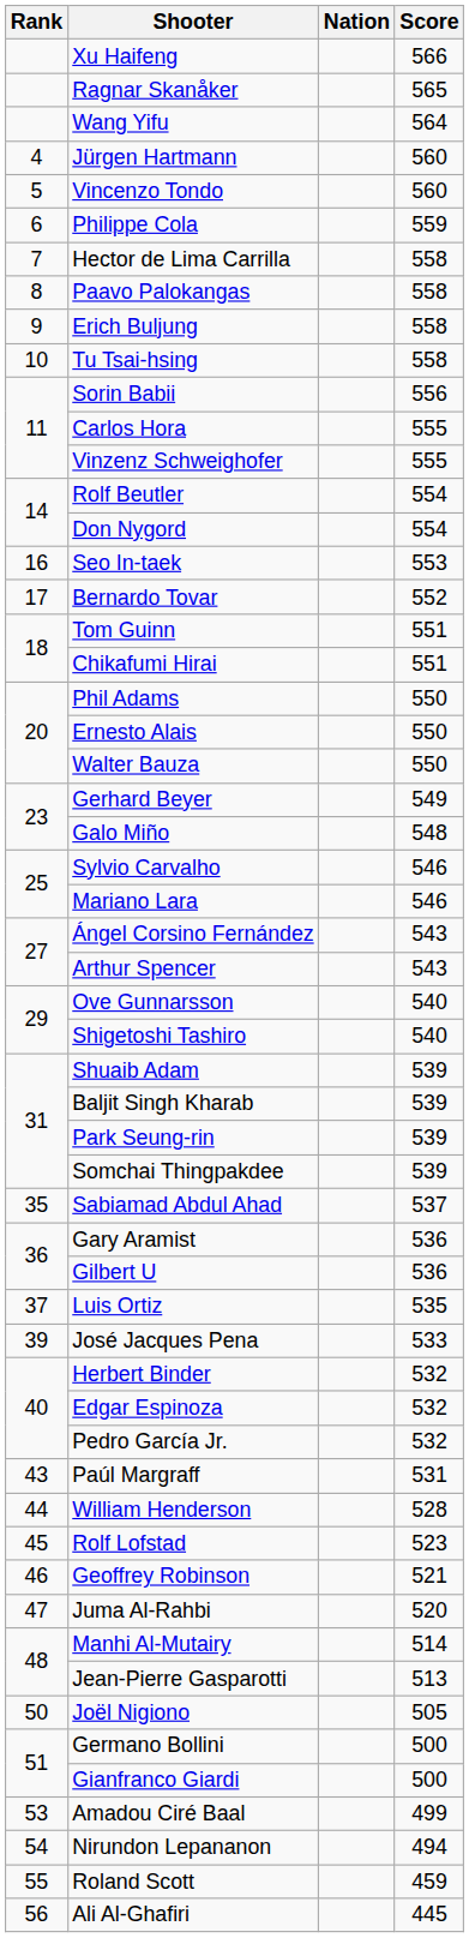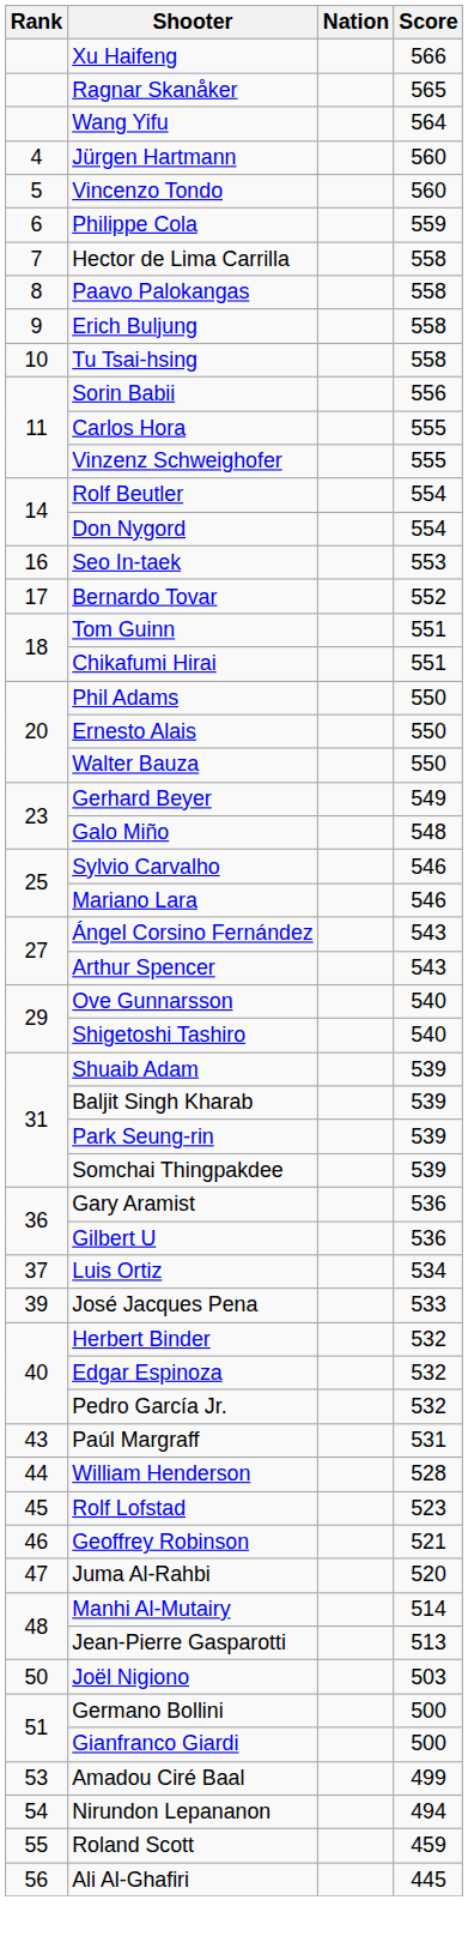- row: 35 | Sabiamad Abdul Ahad | 537
Luis Ortiz | Score: 535 -> 534
Joël Nigiono | Score: 505 -> 503
